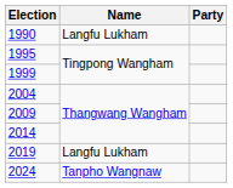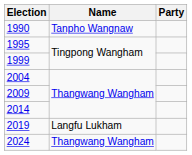1990 | Name: Langfu Lukham -> Tanpho Wangnaw
2024 | Name: Tanpho Wangnaw -> Thangwang Wangham
